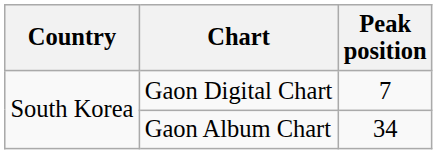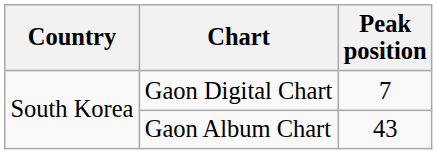Gaon Album Chart | Peak position: 34 -> 43
